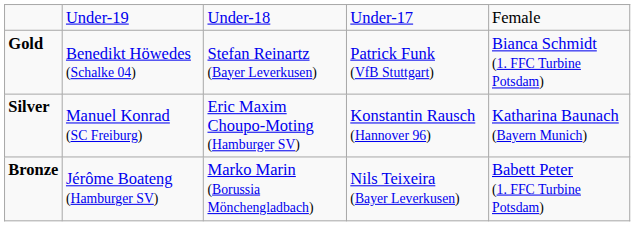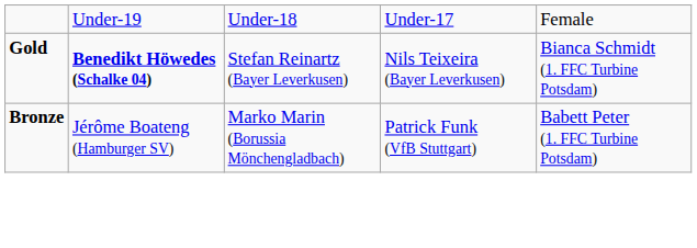Gold | column 2: normal -> bold
Gold | column 4: Patrick Funk (VfB Stuttgart) -> Nils Teixeira (Bayer Leverkusen)
- row: Silver | Manuel Konrad (SC Freiburg) | Eric Maxim Choupo-Moting (Hamburger SV) | Konstantin Rausch (Hannover 96) | Katharina Baunach (Bayern Munich)
Bronze | column 4: Nils Teixeira (Bayer Leverkusen) -> Patrick Funk (VfB Stuttgart)
